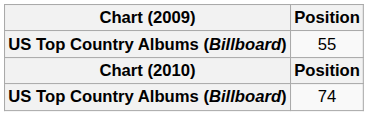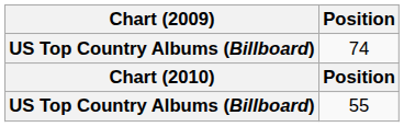rows swapped: 55 <-> 74
